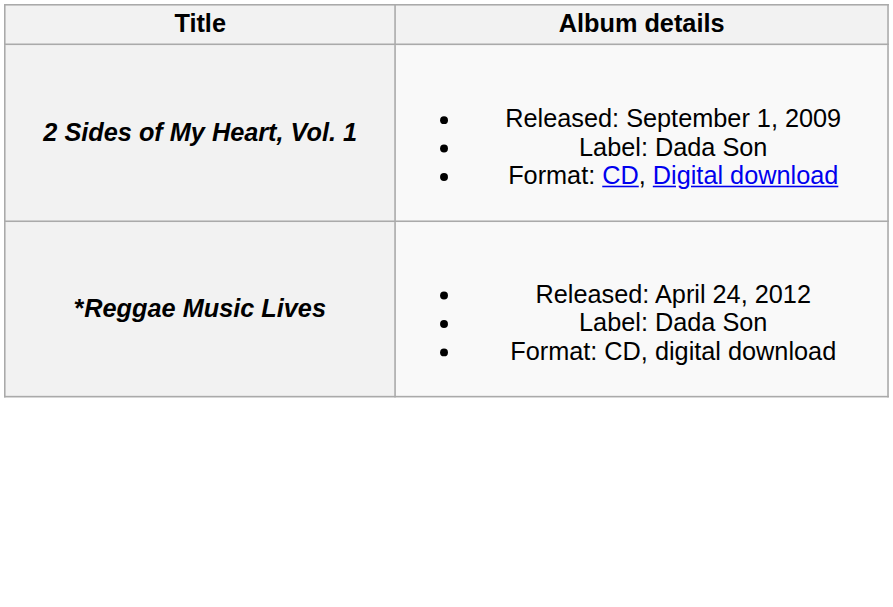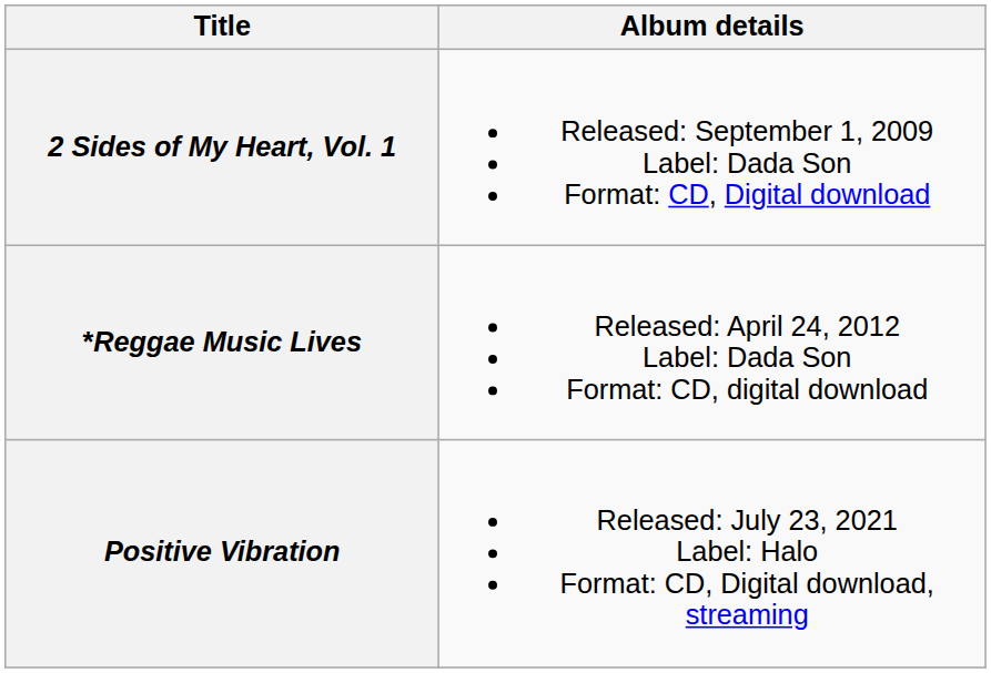+ row: Positive Vibration | Released: July 23, 2021 Label: Halo Format: CD, Digital download, streaming
